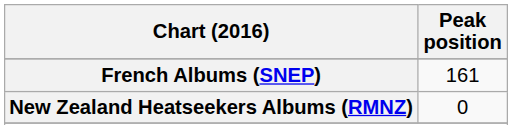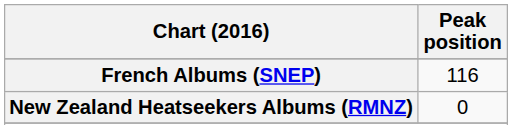French Albums (SNEP) | Peak position: 161 -> 116
